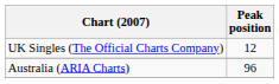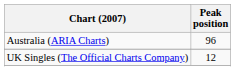rows swapped: Australia (ARIA Charts) <-> UK Singles (The Official Charts Company)
